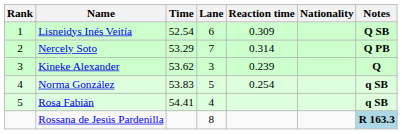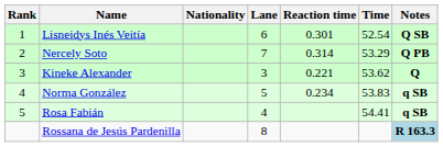columns swapped: Nationality <-> Time
Lisneidys Inés Veitía | Reaction time: 0.309 -> 0.301
Kineke Alexander | Reaction time: 0.239 -> 0.221
Norma González | Reaction time: 0.254 -> 0.234
